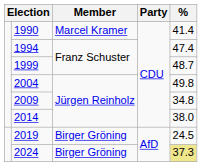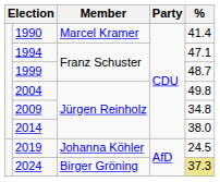1994 | %: 47.4 -> 47.1
2019 | Member: Birger Gröning -> Johanna Köhler
